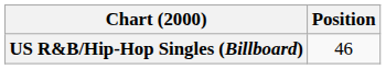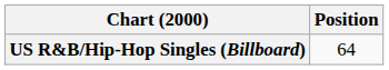US R&B/Hip-Hop Singles (Billboard) | Position: 46 -> 64
